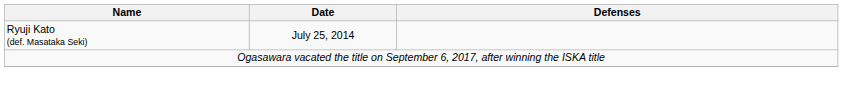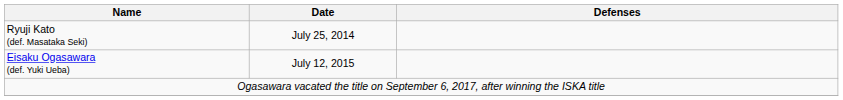+ row: Eisaku Ogasawara (def. Yuki Ueba) | July 12, 2015
